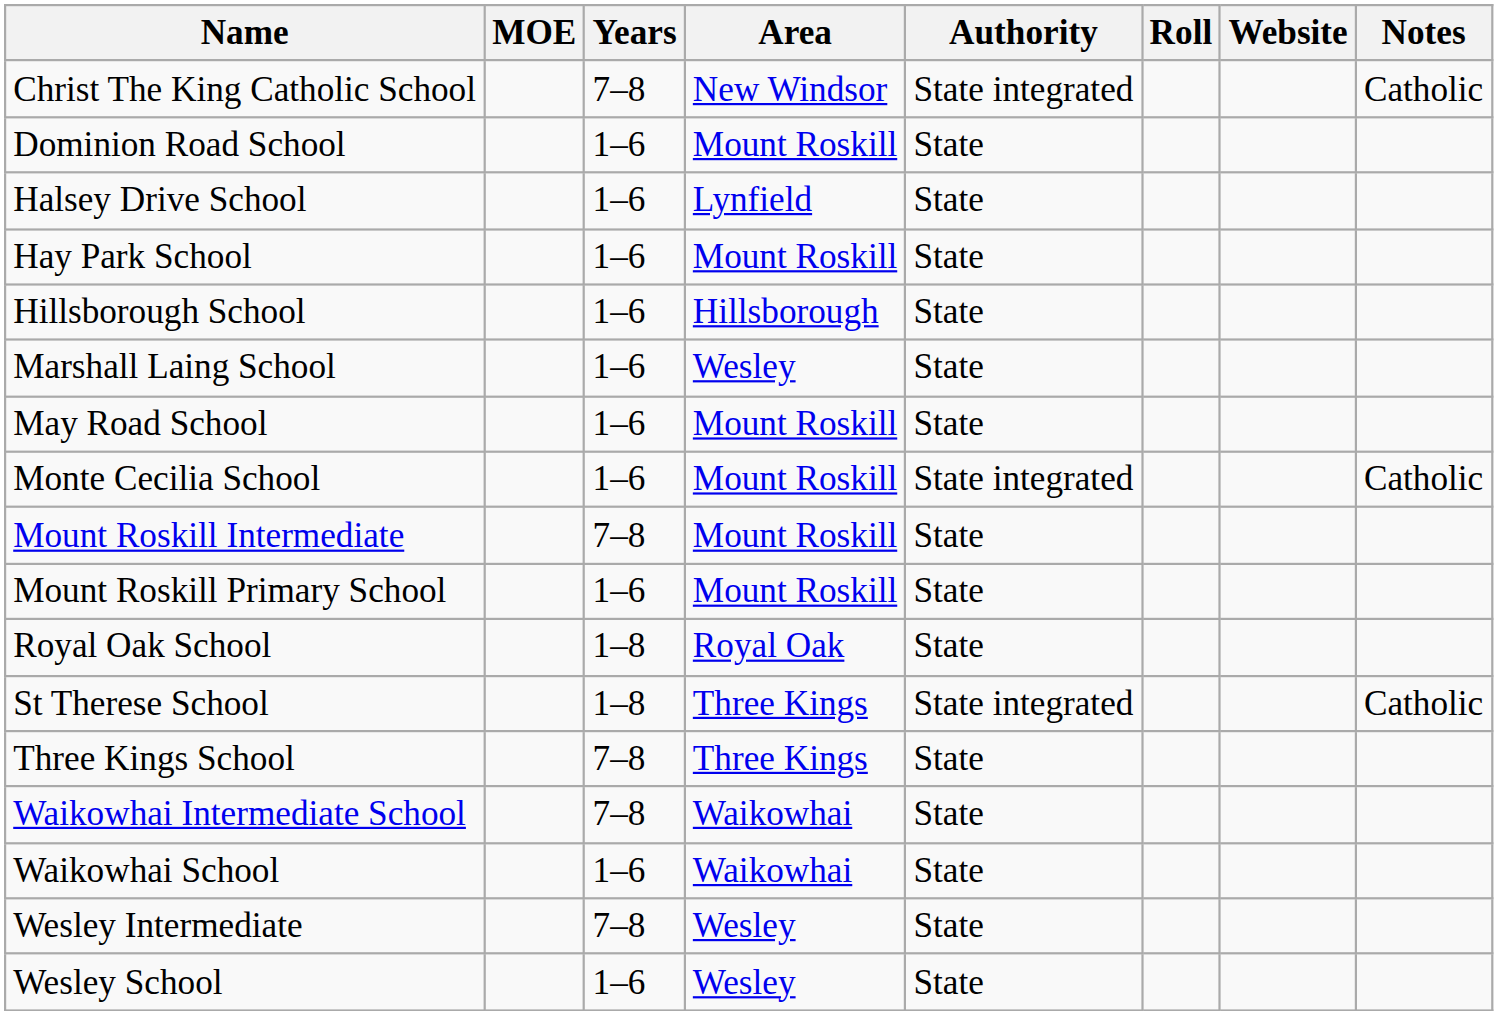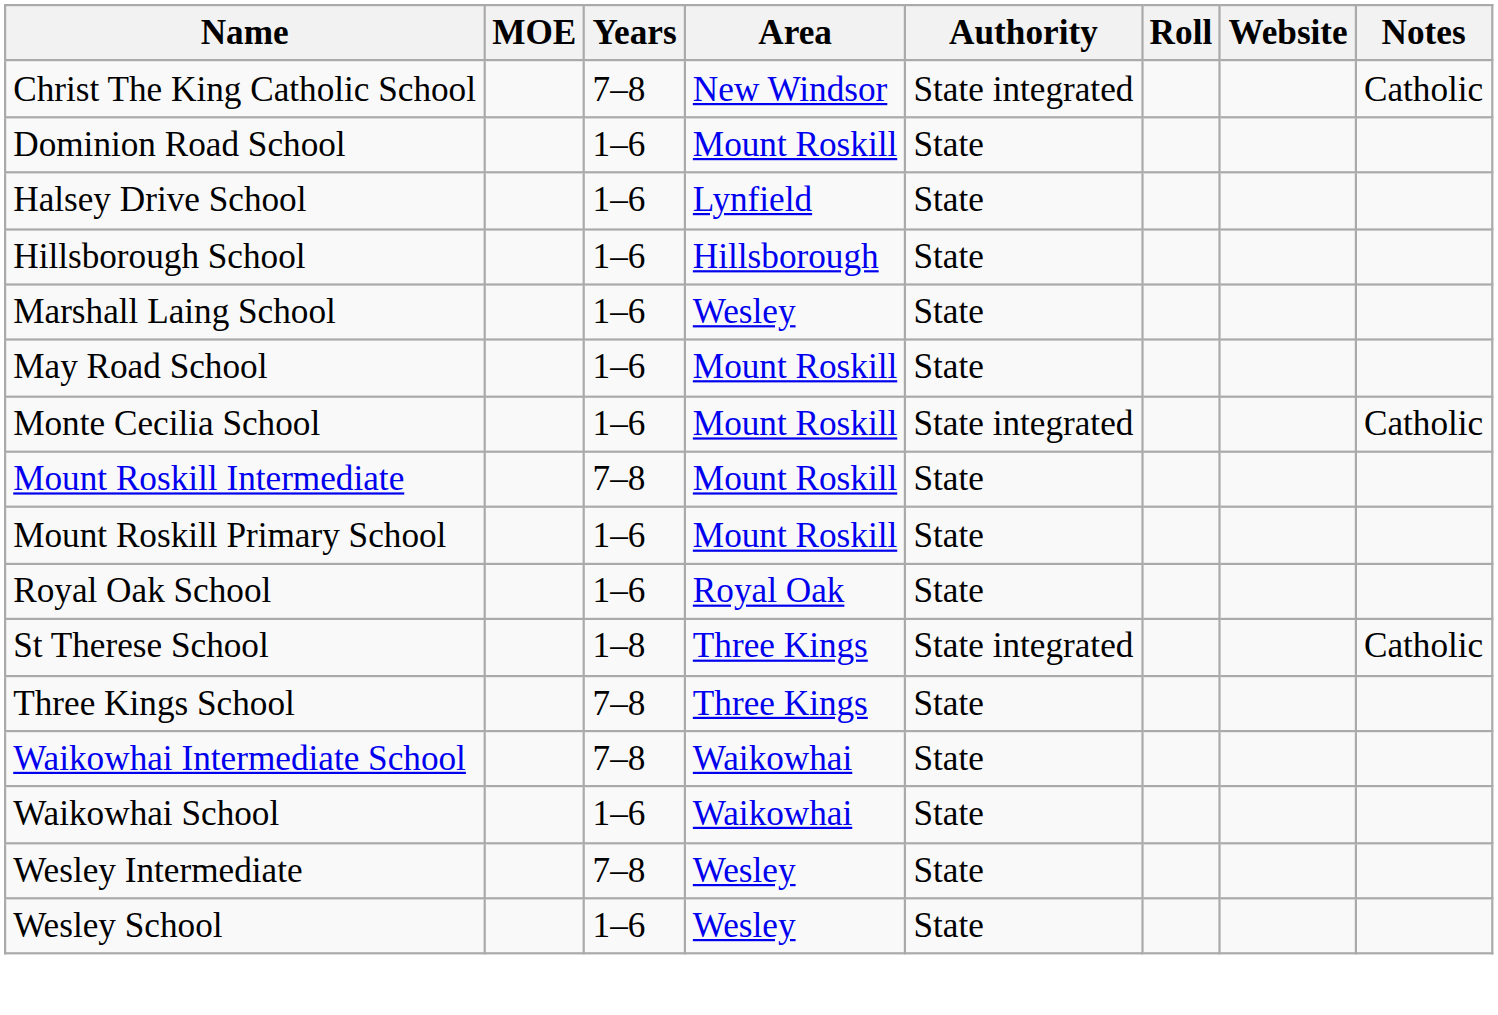- row: Hay Park School | 1–6 | Mount Roskill | State
Royal Oak School | Years: 1–8 -> 1–6
